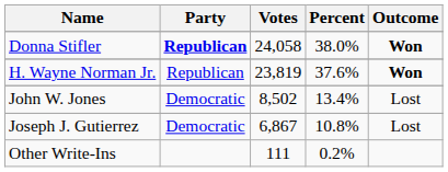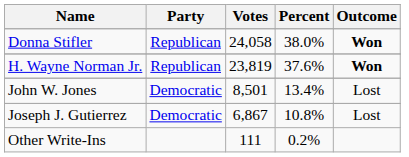Donna Stifler | Party: bold -> normal
John W. Jones | Votes: 8,502 -> 8,501
